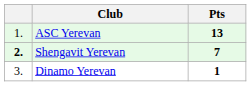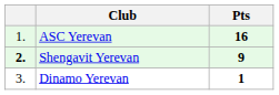ASC Yerevan | Pts: 13 -> 16
Shengavit Yerevan | Pts: 7 -> 9
